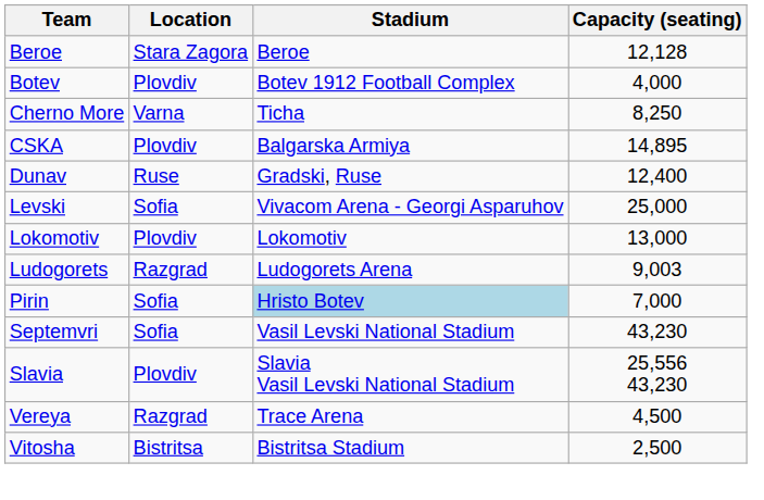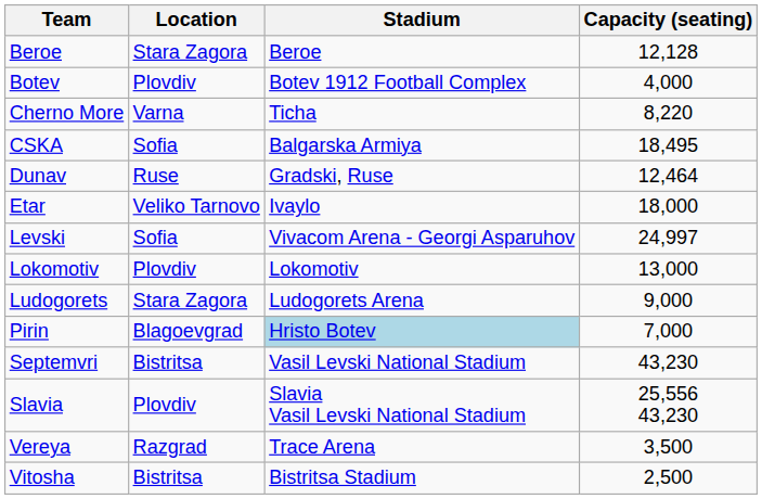Cherno More | Capacity (seating): 8,250 -> 8,220
CSKA | Location: Plovdiv -> Sofia
CSKA | Capacity (seating): 14,895 -> 18,495
Dunav | Capacity (seating): 12,400 -> 12,464
+ row: Etar | Veliko Tarnovo | Ivaylo | 18,000
Levski | Capacity (seating): 25,000 -> 24,997
Ludogorets | Location: Razgrad -> Stara Zagora
Ludogorets | Capacity (seating): 9,003 -> 9,000
Pirin | Location: Sofia -> Blagoevgrad
Septemvri | Location: Sofia -> Bistritsa
Vereya | Capacity (seating): 4,500 -> 3,500
